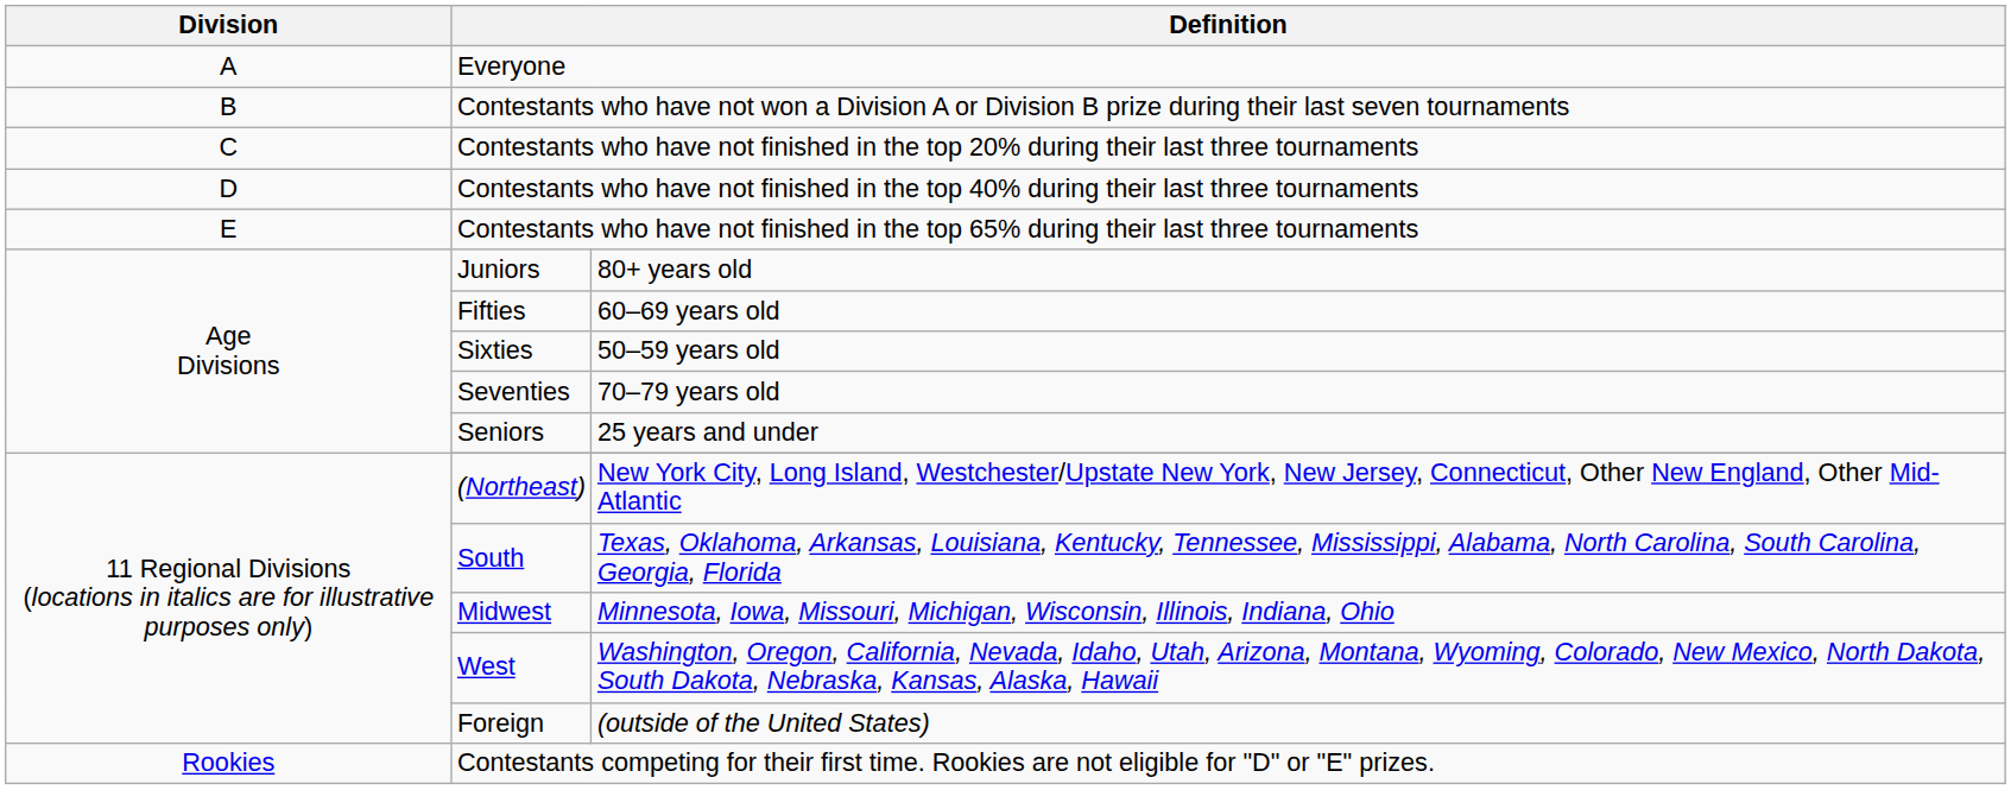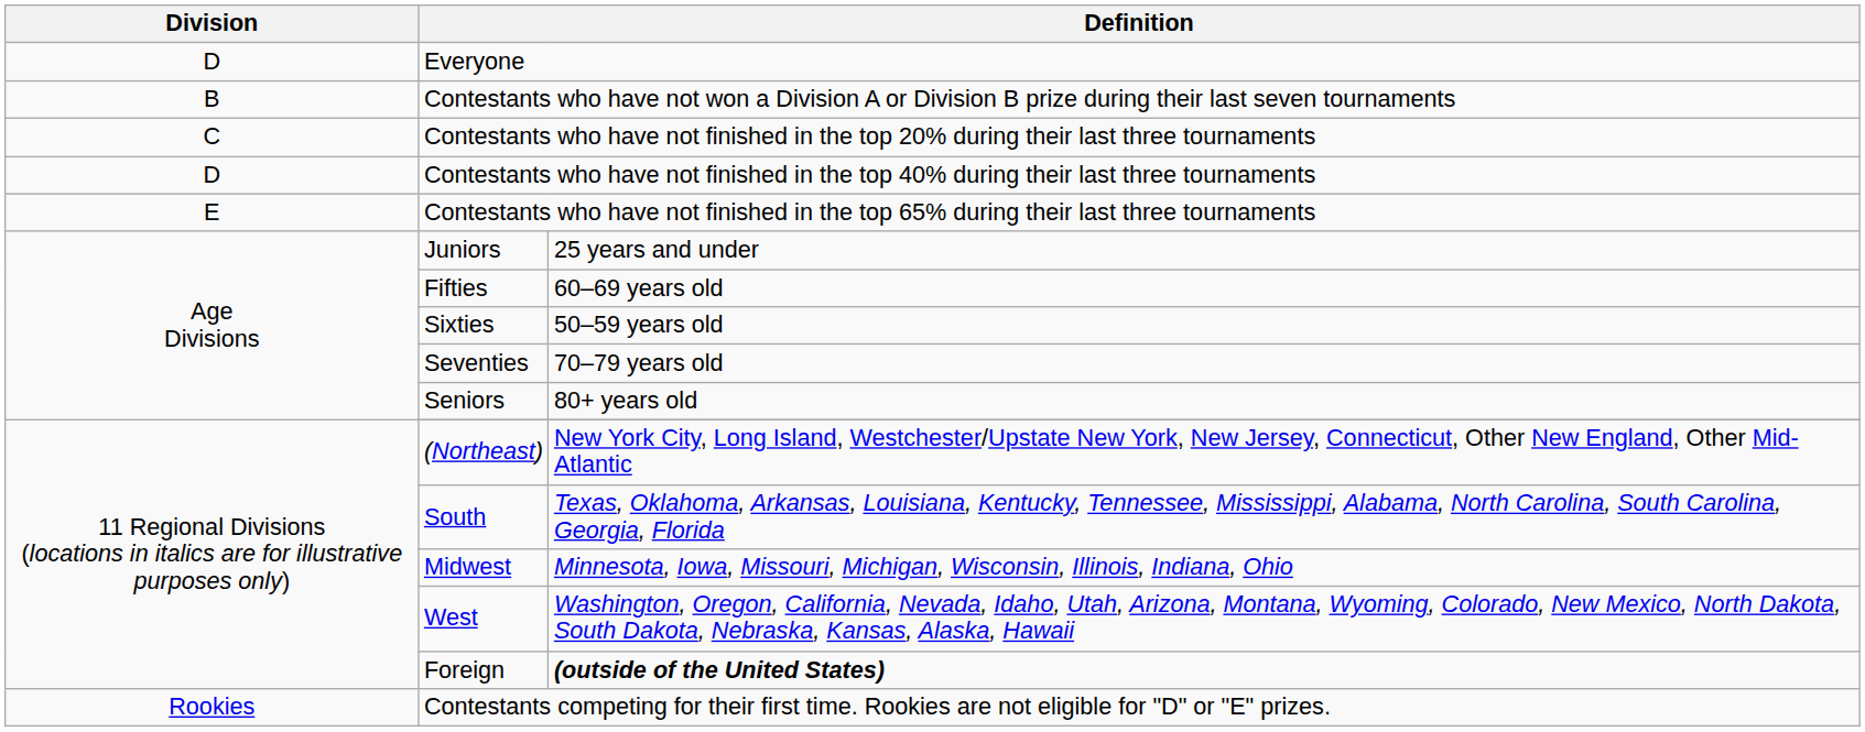Everyone | Division: A -> D
Juniors | column 3: 80+ years old -> 25 years and under
Seniors | column 3: 25 years and under -> 80+ years old
Foreign | column 3: normal -> bold
